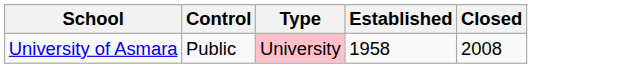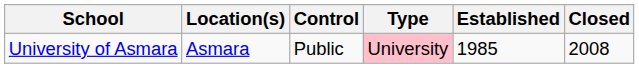+ column: Location(s) | Asmara
University of Asmara | Established: 1958 -> 1985
